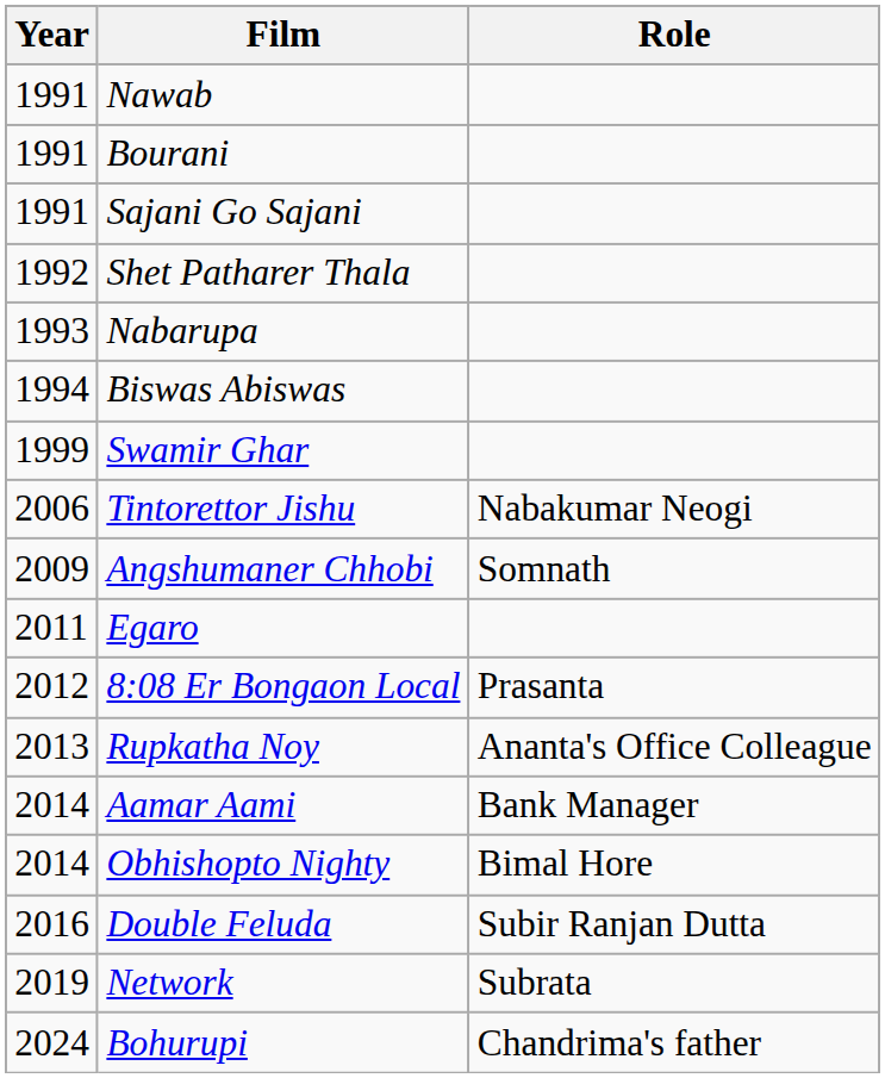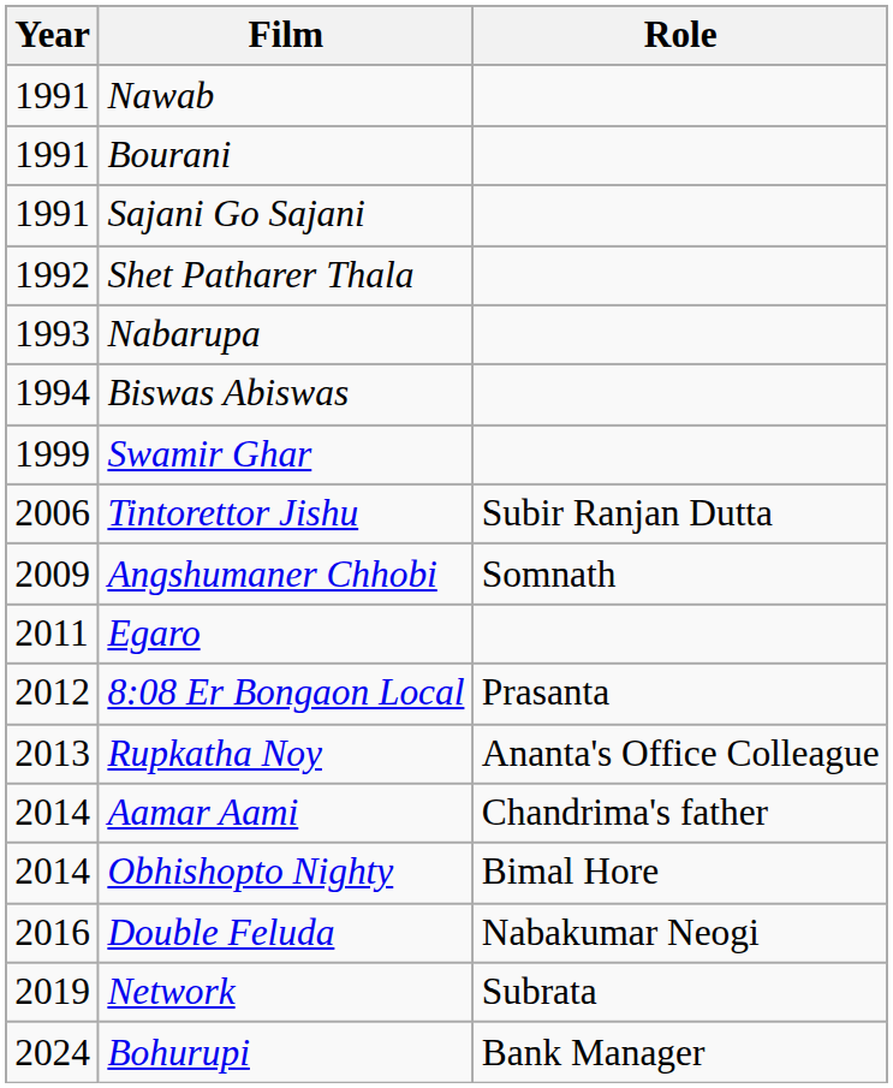Tintorettor Jishu | Role: Nabakumar Neogi -> Subir Ranjan Dutta
Aamar Aami | Role: Bank Manager -> Chandrima's father
Double Feluda | Role: Subir Ranjan Dutta -> Nabakumar Neogi
Bohurupi | Role: Chandrima's father -> Bank Manager
